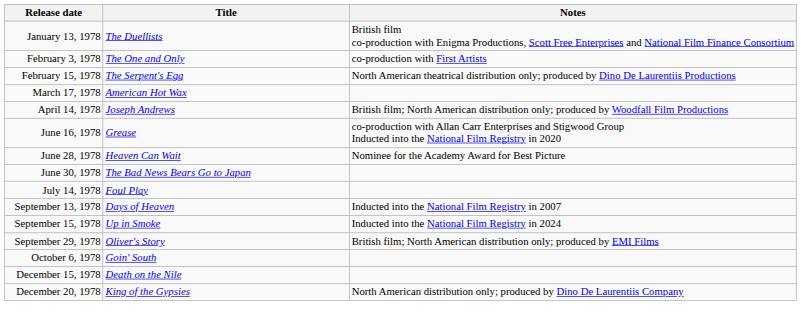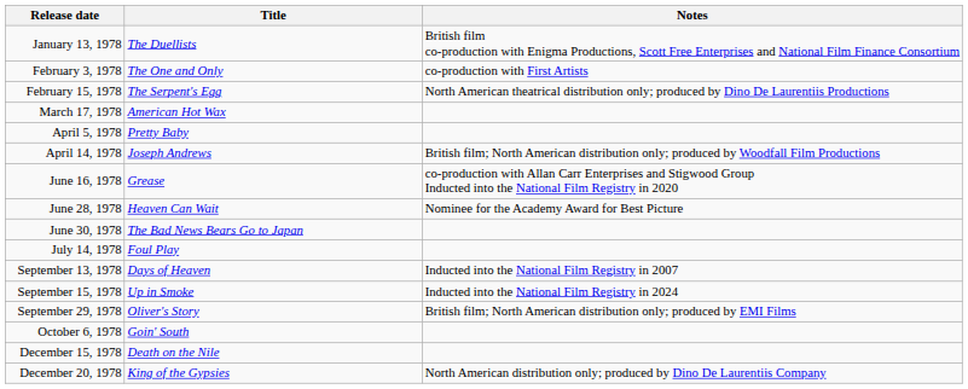+ row: April 5, 1978 | Pretty Baby
